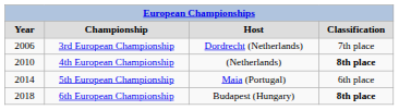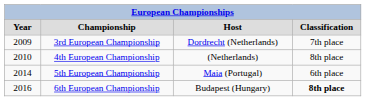3rd European Championship | column 1: 2006 -> 2009
4th European Championship | column 4: bold -> normal
6th European Championship | column 1: 2018 -> 2016
